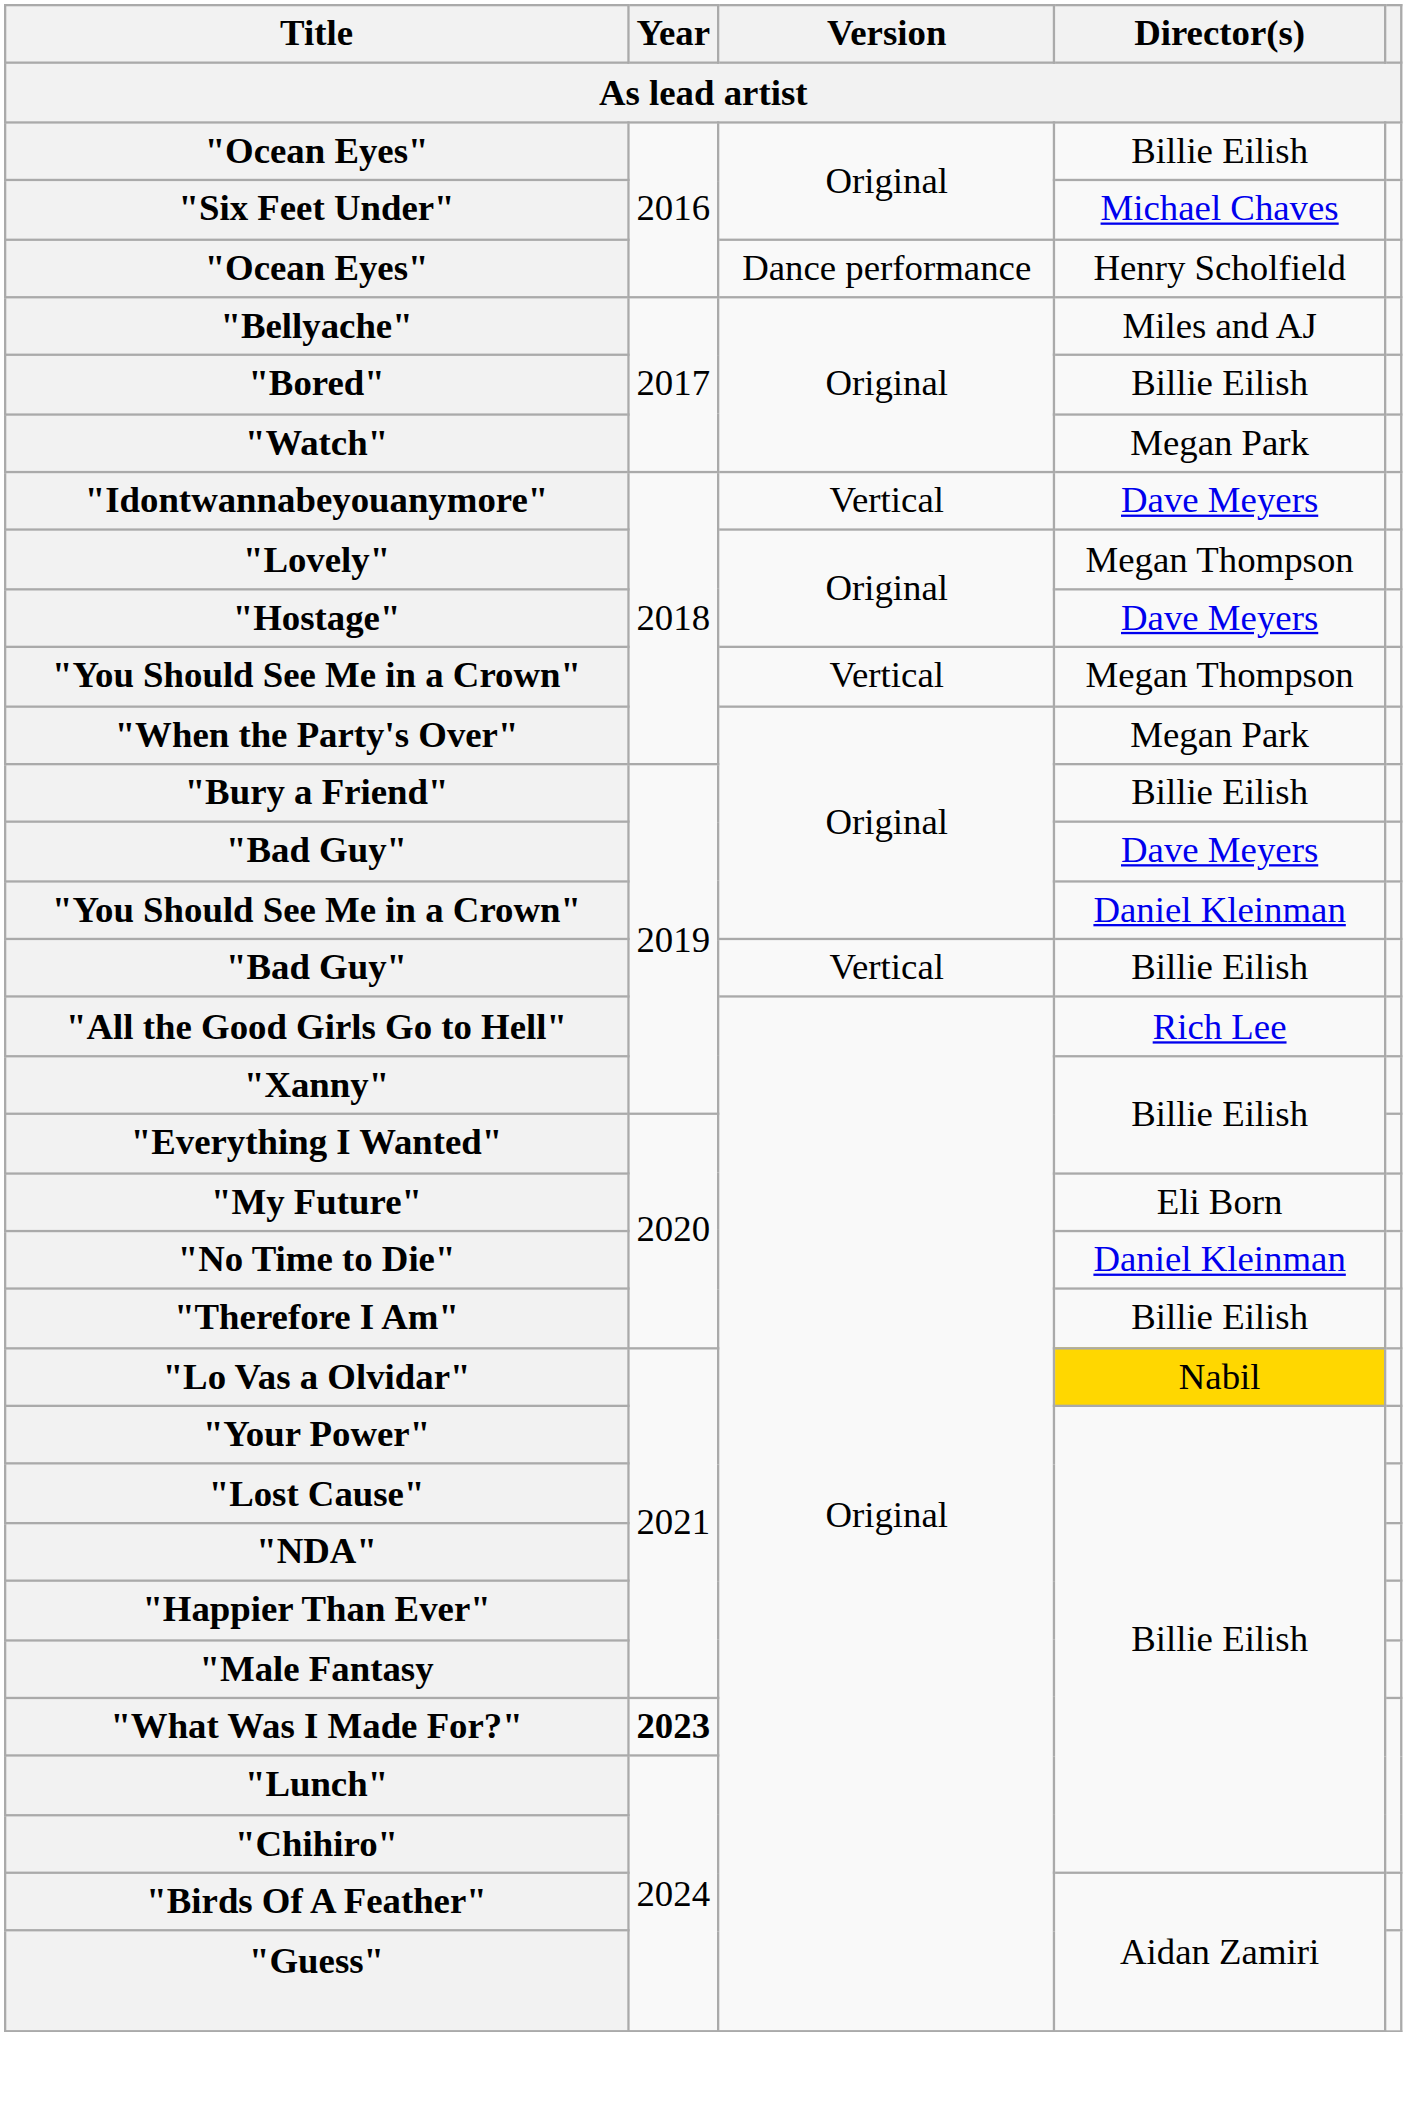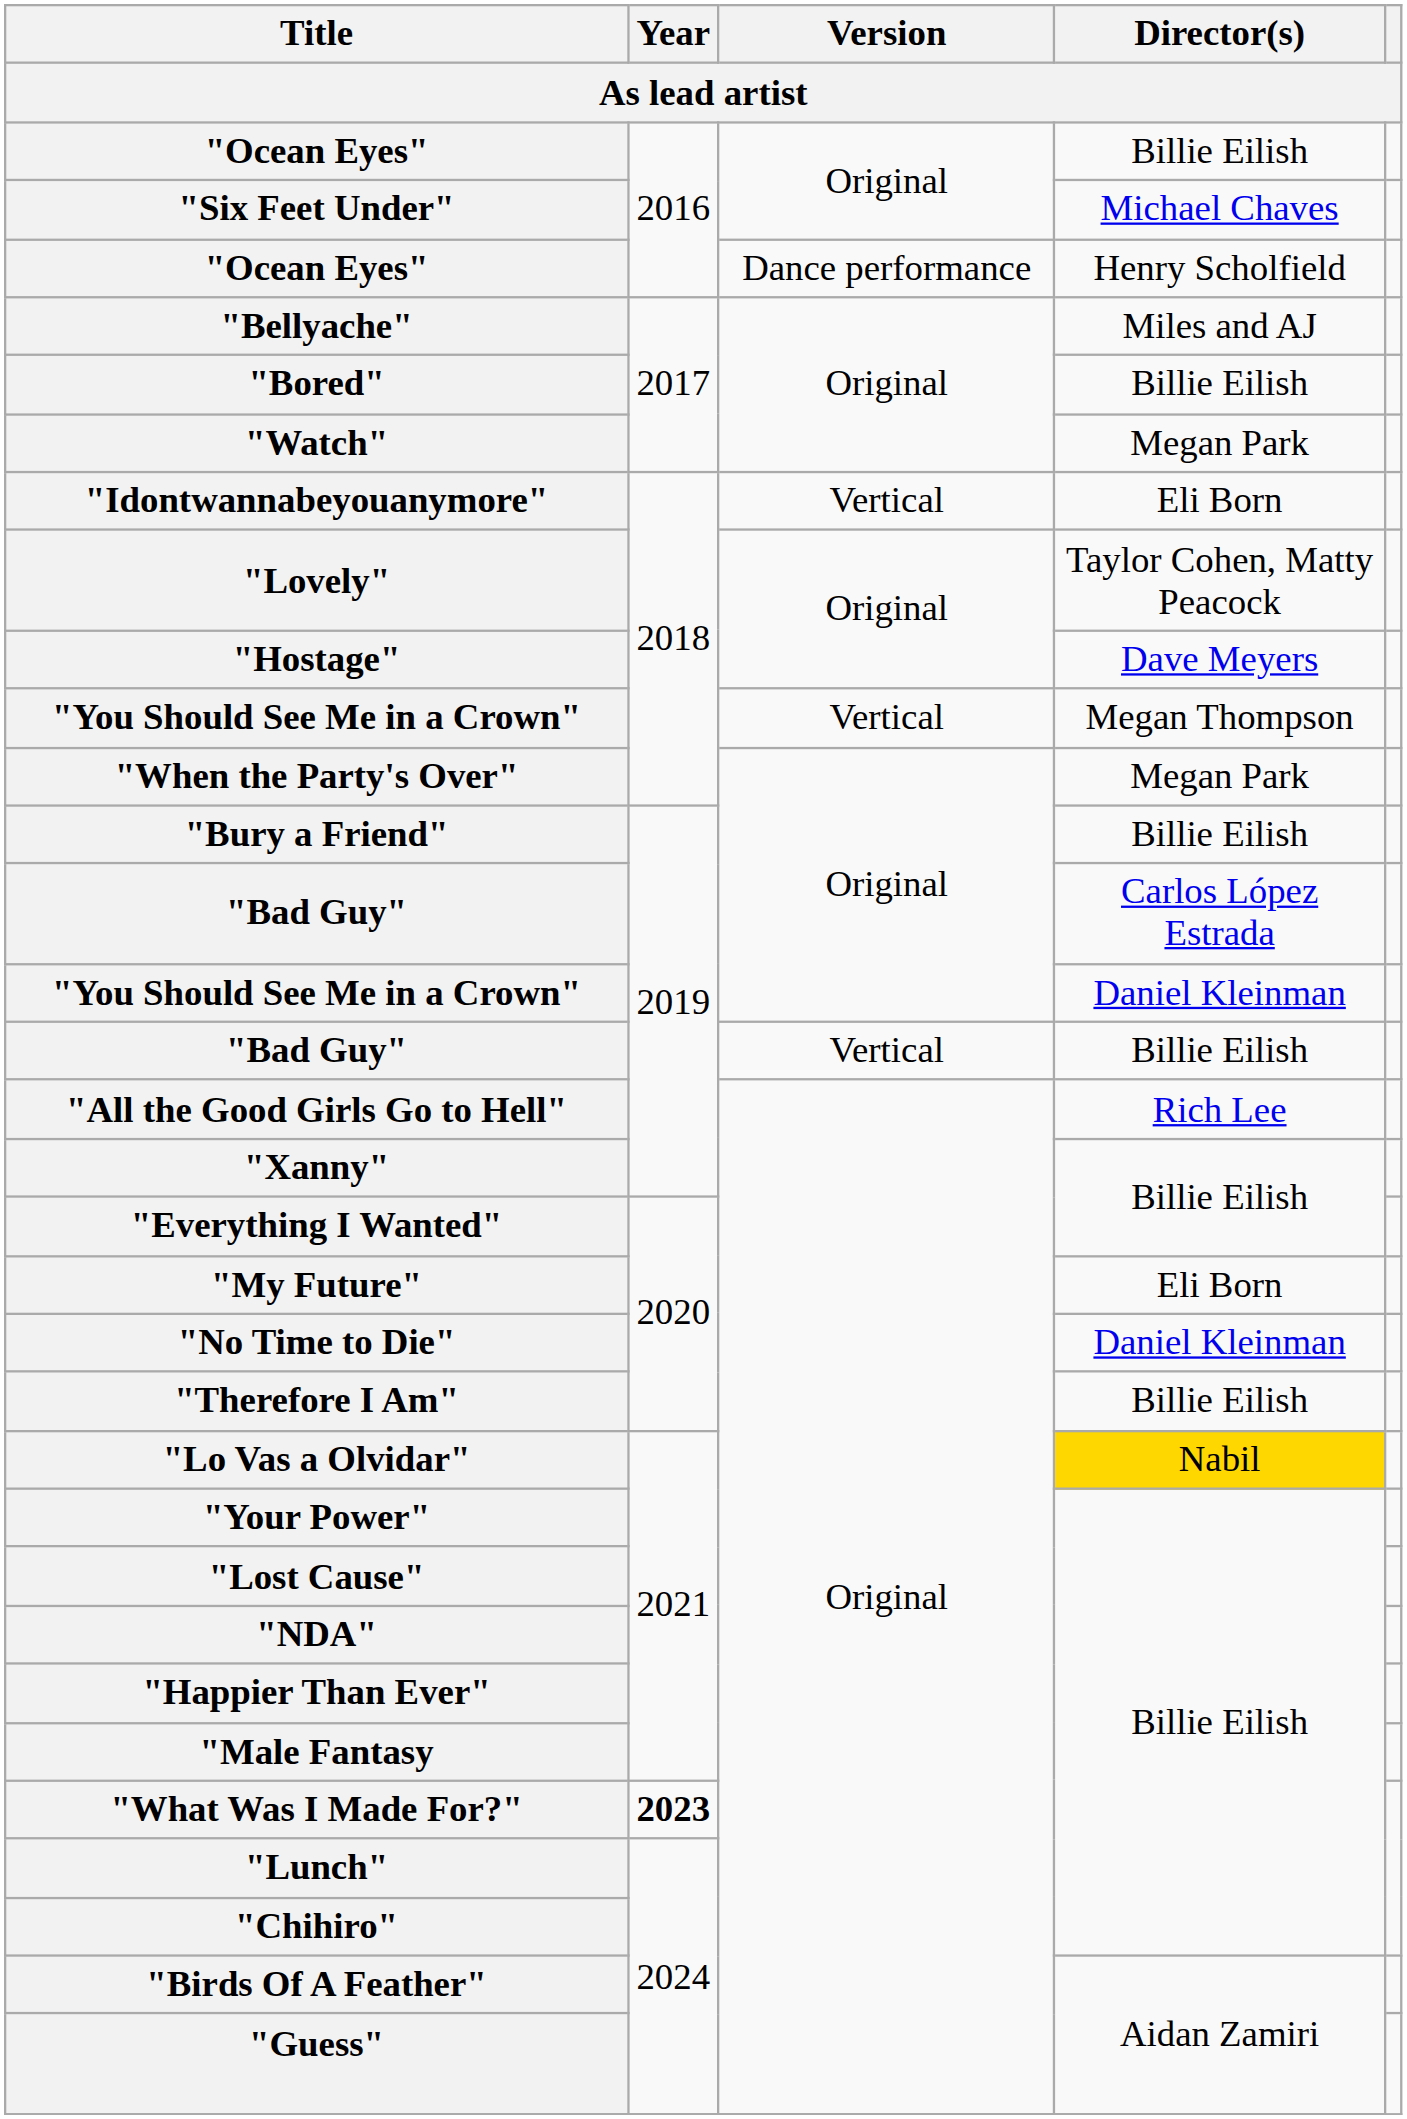"Idontwannabeyouanymore" | Director(s): Dave Meyers -> Eli Born
"Lovely" | Director(s): Megan Thompson -> Taylor Cohen, Matty Peacock
"Bad Guy" / Original | Director(s): Dave Meyers -> Carlos López Estrada
